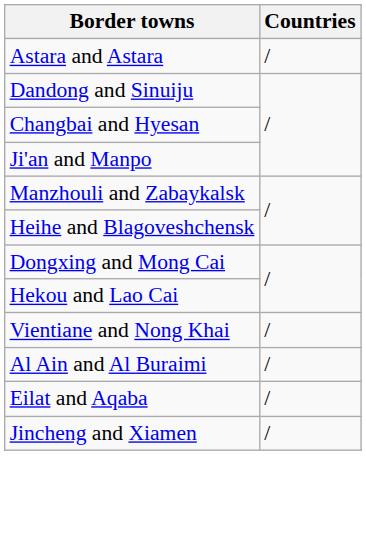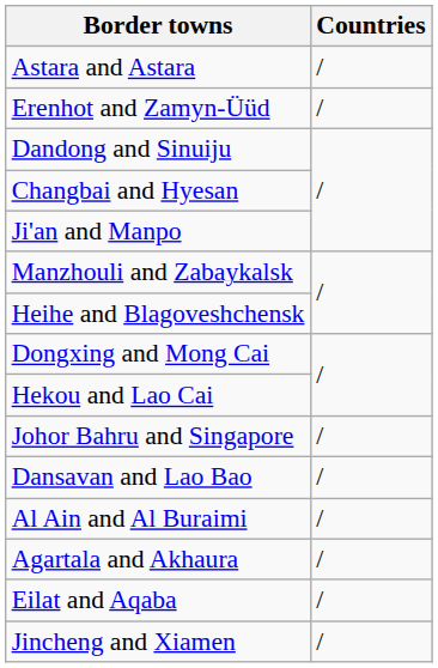+ row: Erenhot and Zamyn-Üüd | /
+ row: Johor Bahru and Singapore | /
- row: Vientiane and Nong Khai | /
+ row: Dansavan and Lao Bao | /
+ row: Agartala and Akhaura | /
